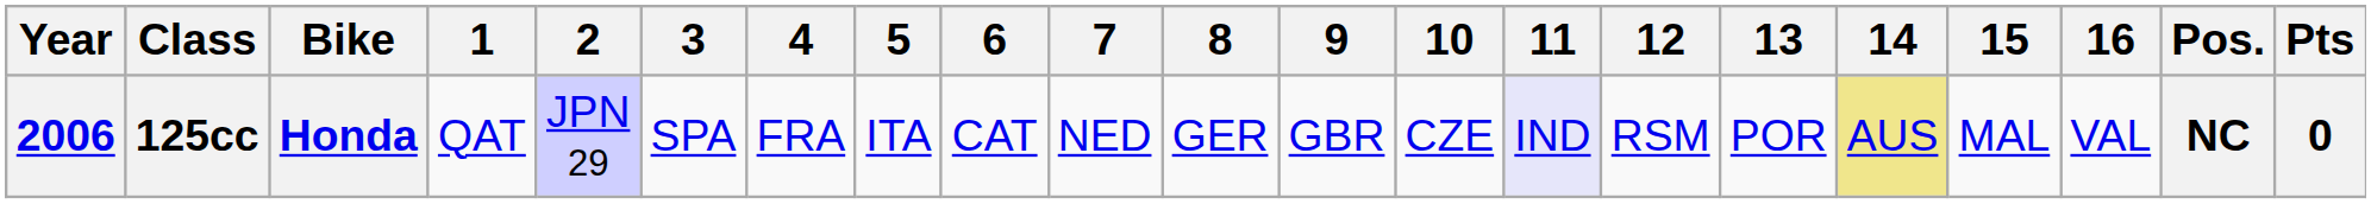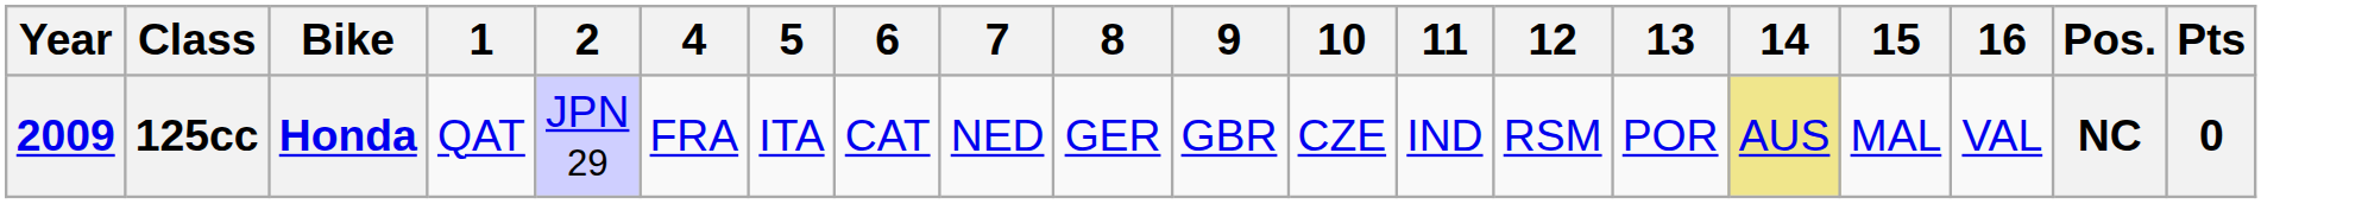- column: 3 | SPA
125cc | Year: 2006 -> 2009
125cc | 11: lavender background -> no background
